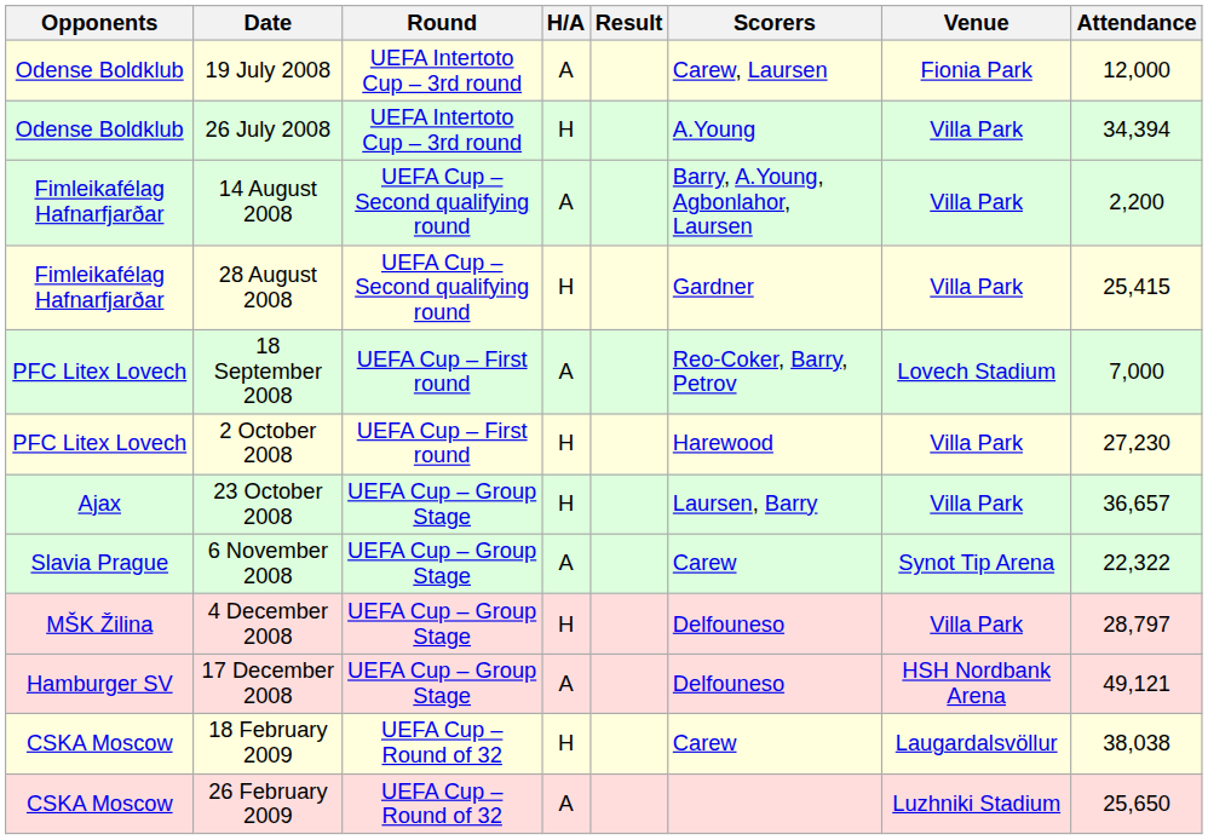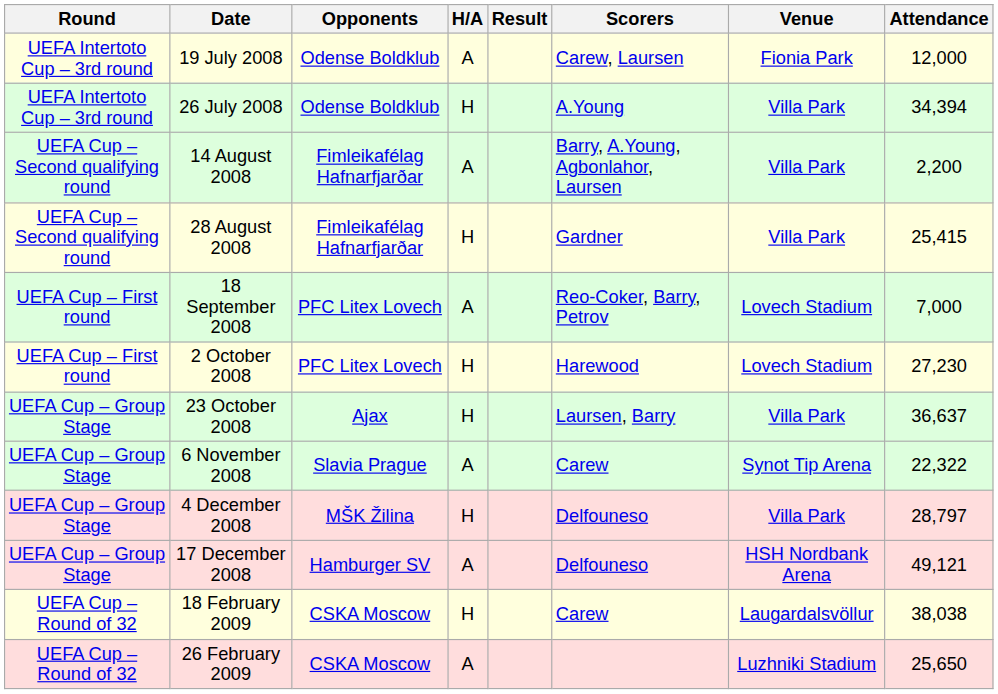columns swapped: Round <-> Opponents
2 October 2008 | Venue: Villa Park -> Lovech Stadium
23 October 2008 | Attendance: 36,657 -> 36,637
